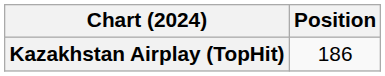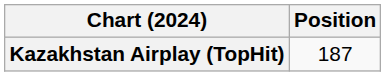Kazakhstan Airplay (TopHit) | Position: 186 -> 187
